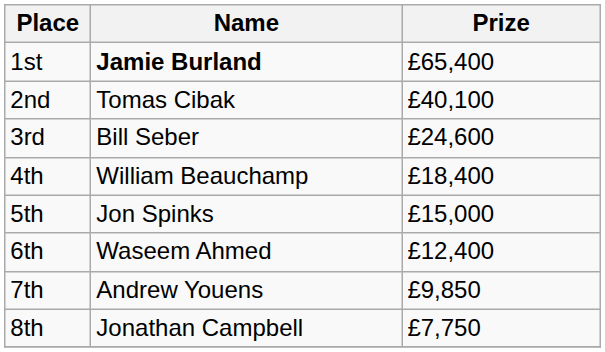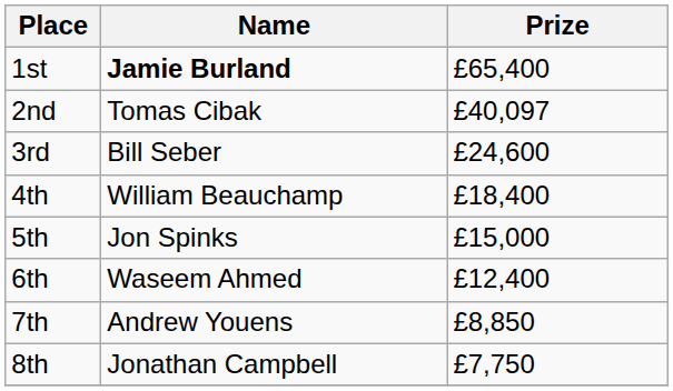2nd | Prize: £40,100 -> £40,097
7th | Prize: £9,850 -> £8,850
